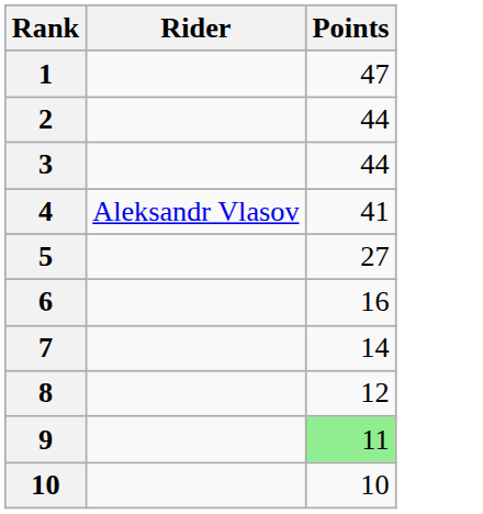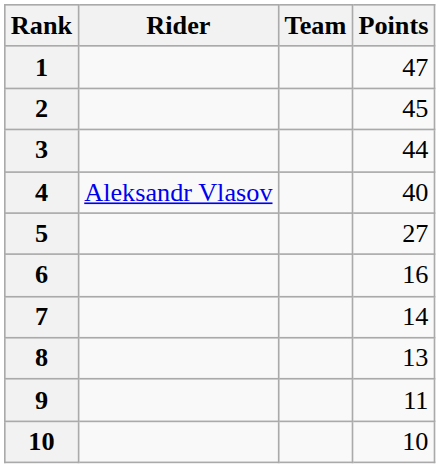+ column: Team
2 | Points: 44 -> 45
4 | Points: 41 -> 40
8 | Points: 12 -> 13
9 | Points: lightgreen background -> no background
